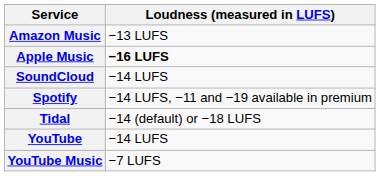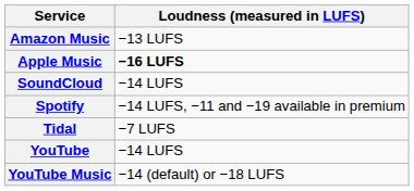Tidal | Loudness (measured in LUFS): −14 (default) or −18 LUFS -> −7 LUFS
YouTube Music | Loudness (measured in LUFS): −7 LUFS -> −14 (default) or −18 LUFS
